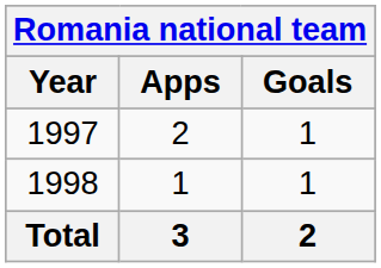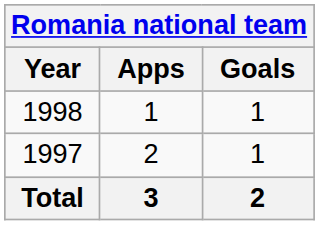rows swapped: 1997 <-> 1998
